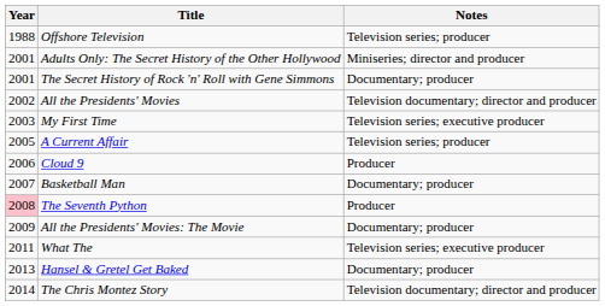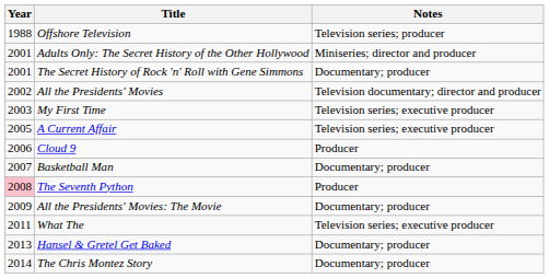A Current Affair | Notes: Television series; producer -> Television series; executive producer
The Chris Montez Story | Notes: Television documentary; director and producer -> Documentary; producer
